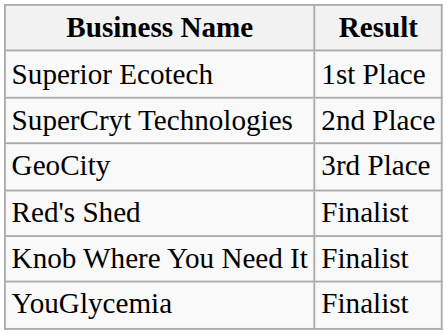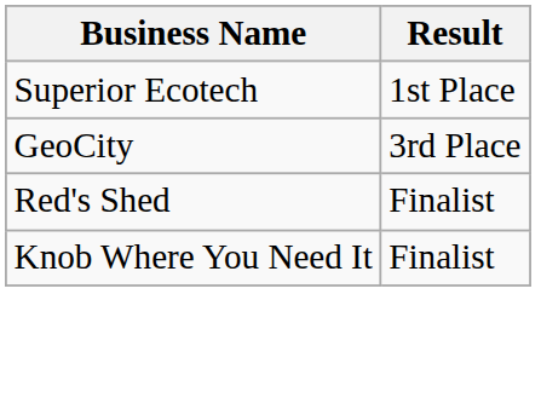- row: SuperCryt Technologies | 2nd Place
- row: YouGlycemia | Finalist
